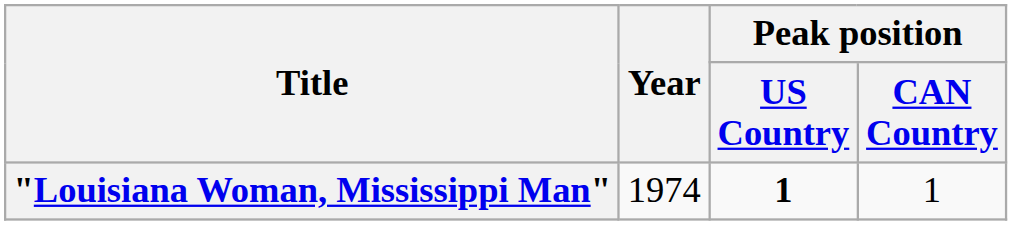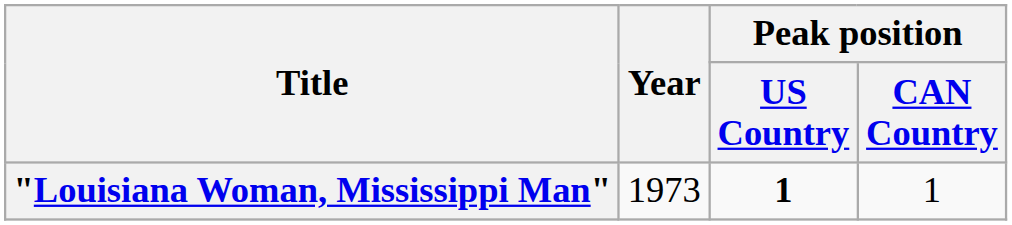"Louisiana Woman, Mississippi Man" | Year: 1974 -> 1973
